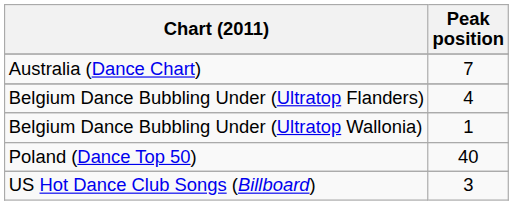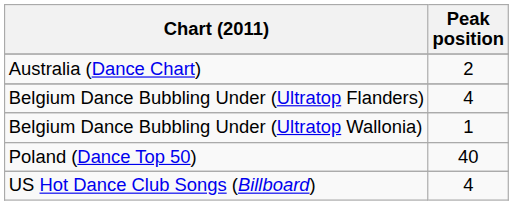Australia (Dance Chart) | Peak position: 7 -> 2
US Hot Dance Club Songs (Billboard) | Peak position: 3 -> 4
